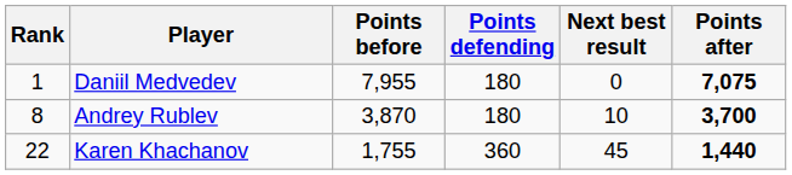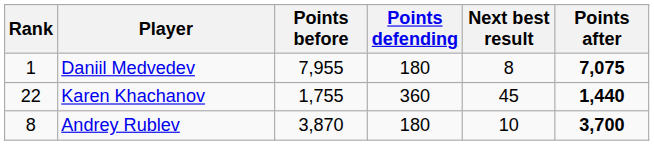Daniil Medvedev | Next best result: 0 -> 8
rows swapped: Andrey Rublev <-> Karen Khachanov
